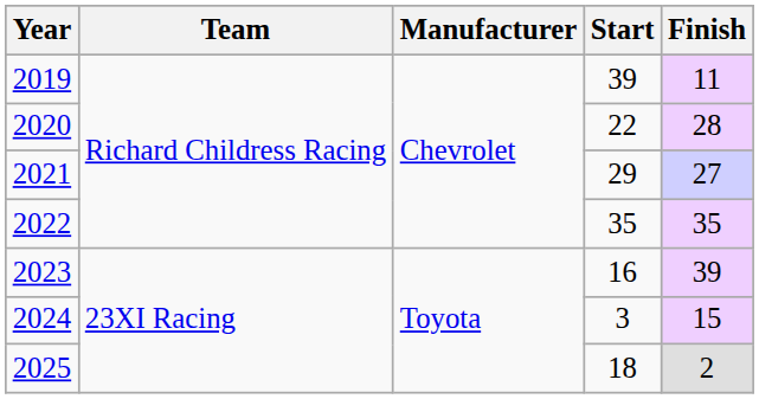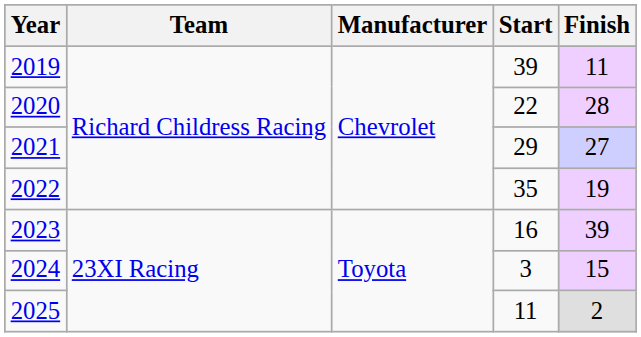2022 | Finish: 35 -> 19
2025 | Start: 18 -> 11
